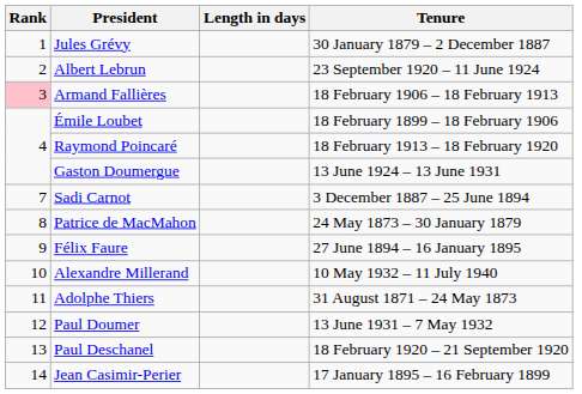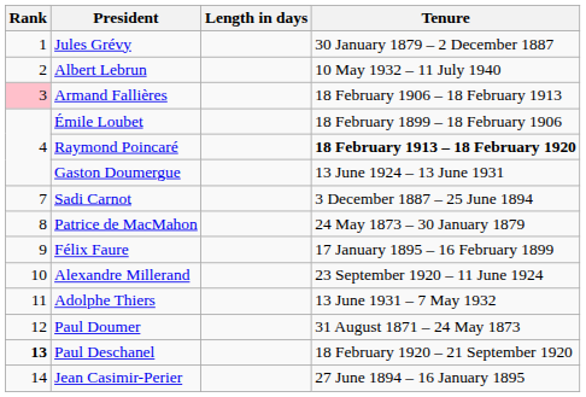Albert Lebrun | Tenure: 23 September 1920 – 11 June 1924 -> 10 May 1932 – 11 July 1940
Raymond Poincaré | Tenure: normal -> bold
Félix Faure | Tenure: 27 June 1894 – 16 January 1895 -> 17 January 1895 – 16 February 1899
Alexandre Millerand | Tenure: 10 May 1932 – 11 July 1940 -> 23 September 1920 – 11 June 1924
Adolphe Thiers | Tenure: 31 August 1871 – 24 May 1873 -> 13 June 1931 – 7 May 1932
Paul Doumer | Tenure: 13 June 1931 – 7 May 1932 -> 31 August 1871 – 24 May 1873
Paul Deschanel | Rank: normal -> bold
Jean Casimir-Perier | Tenure: 17 January 1895 – 16 February 1899 -> 27 June 1894 – 16 January 1895
